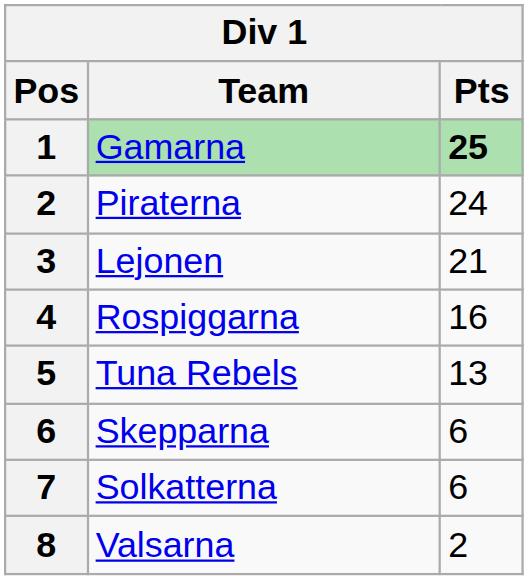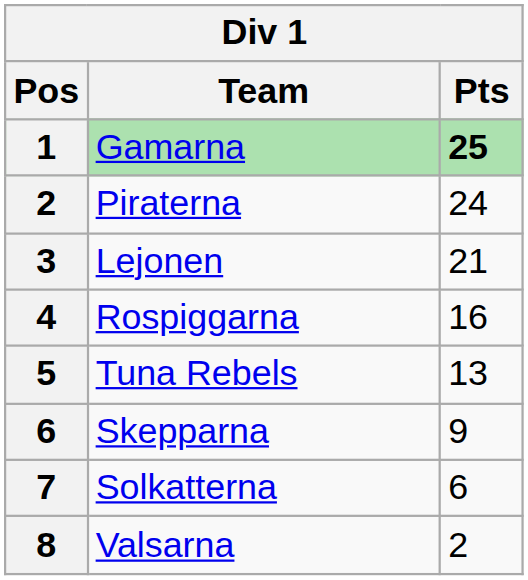Skepparna | Pts: 6 -> 9
